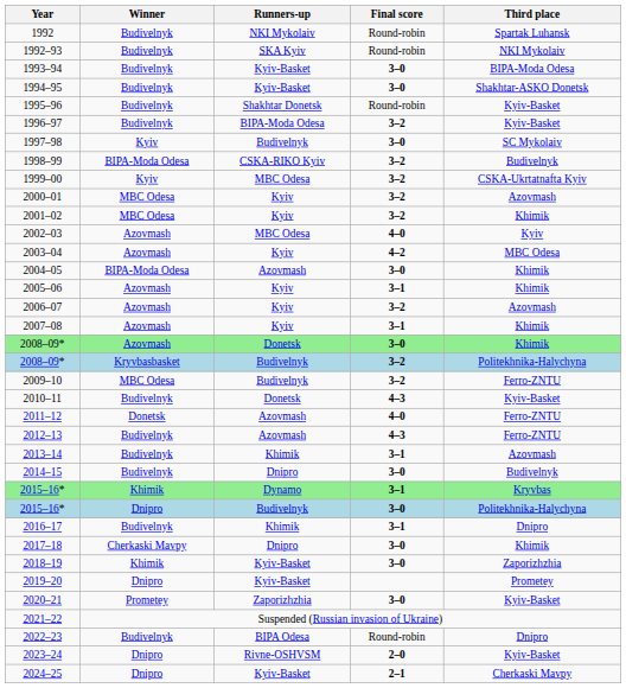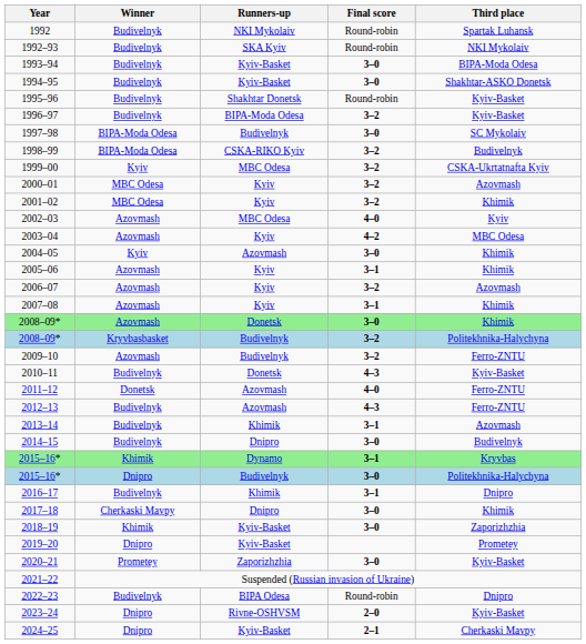1997–98 | Winner: Kyiv -> BIPA-Moda Odesa
2004–05 | Winner: BIPA-Moda Odesa -> Kyiv
2009–10 | Winner: MBC Odesa -> Azovmash
